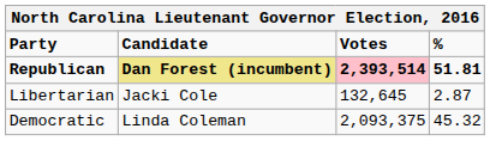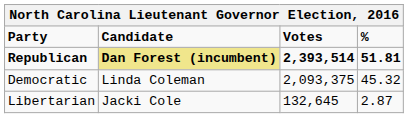Republican | Votes: pink background -> no background
rows swapped: Democratic <-> Libertarian
